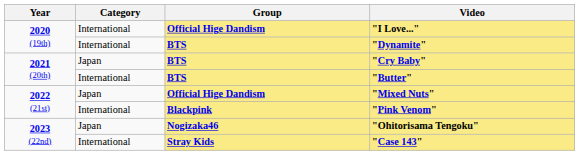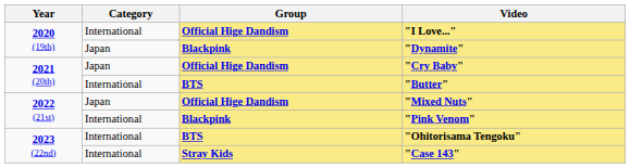"Dynamite" | Category: International -> Japan
"Dynamite" | Group: BTS -> Blackpink
"Cry Baby" | Group: BTS -> Official Hige Dandism
"Ohitorisama Tengoku" | Category: Japan -> International
"Ohitorisama Tengoku" | Group: Nogizaka46 -> BTS
